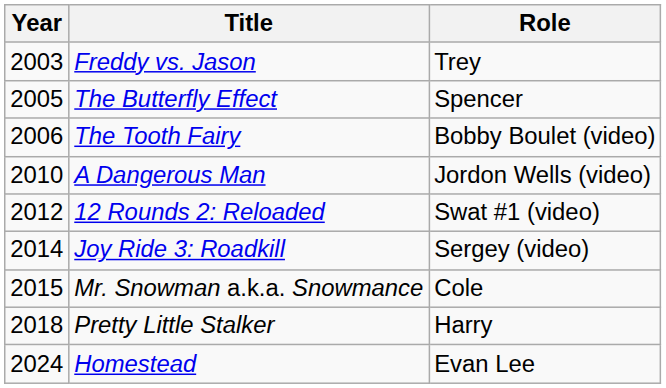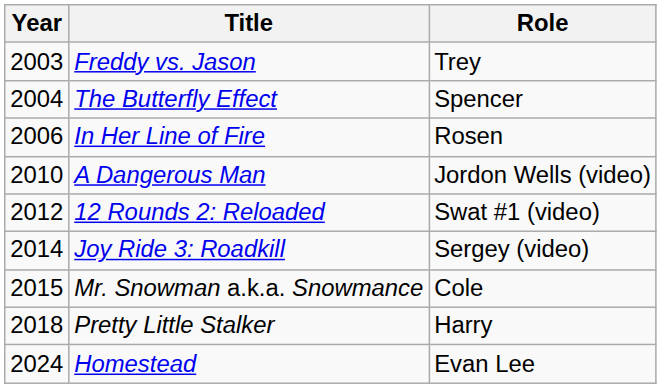The Butterfly Effect | Year: 2005 -> 2004
- row: 2006 | The Tooth Fairy | Bobby Boulet (video)
+ row: 2006 | In Her Line of Fire | Rosen
